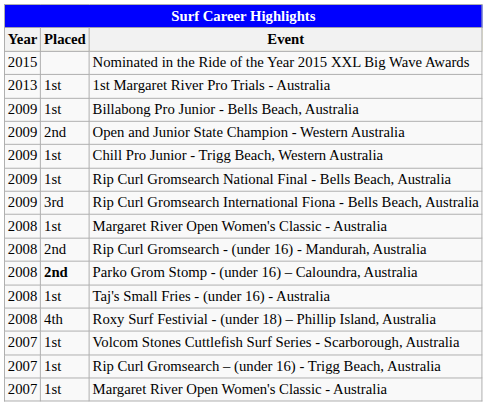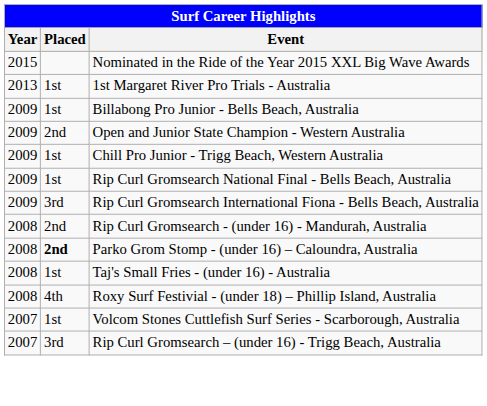- row: 2008 | 1st | Margaret River Open Women's Classic - Australia
Rip Curl Gromsearch – (under 16) - Trigg Beach, Australia | Placed: 1st -> 3rd
- row: 2007 | 1st | Margaret River Open Women's Classic - Australia
